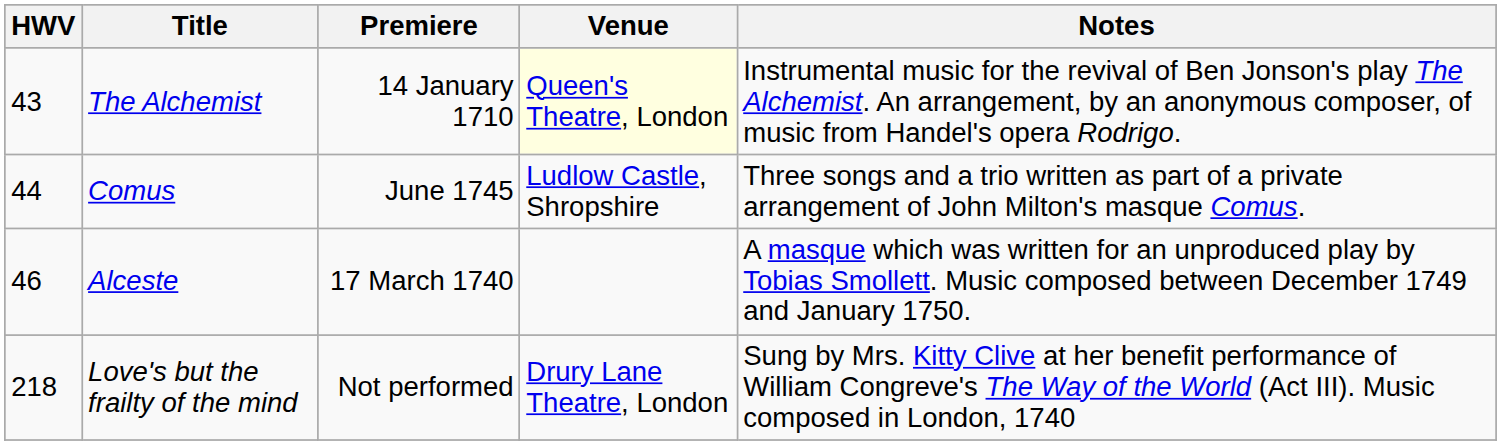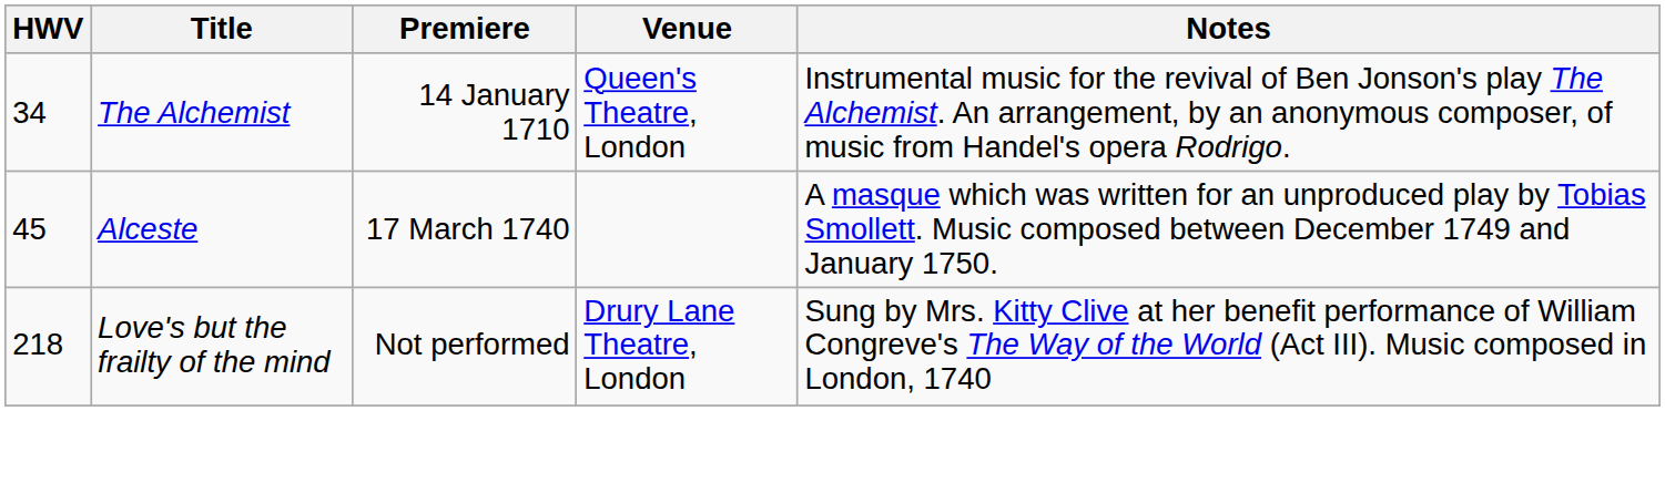The Alchemist | HWV: 43 -> 34
The Alchemist | Venue: lightyellow background -> no background
- row: 44 | Comus | June 1745 | Ludlow Castle, Shropshire | Three songs and a trio written as part of a private arrangement of John Milton's masque Comus.
Alceste | HWV: 46 -> 45
